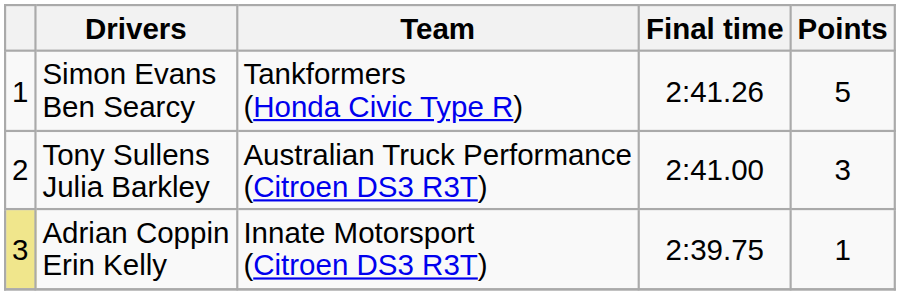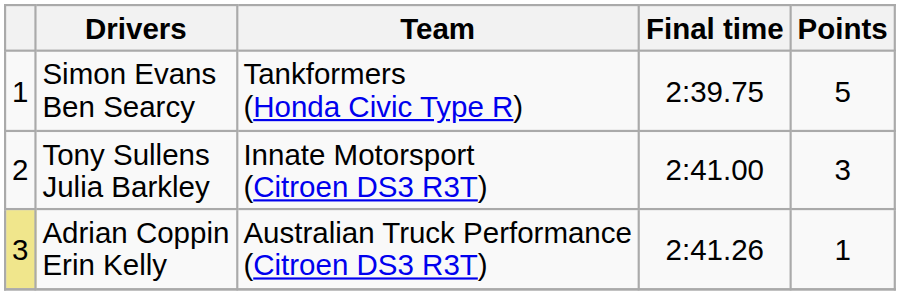Simon Evans Ben Searcy | Final time: 2:41.26 -> 2:39.75
Tony Sullens Julia Barkley | Team: Australian Truck Performance (Citroen DS3 R3T) -> Innate Motorsport (Citroen DS3 R3T)
Adrian Coppin Erin Kelly | Team: Innate Motorsport (Citroen DS3 R3T) -> Australian Truck Performance (Citroen DS3 R3T)
Adrian Coppin Erin Kelly | Final time: 2:39.75 -> 2:41.26
